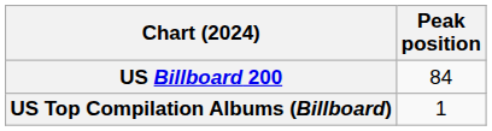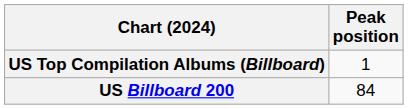rows swapped: US Billboard 200 <-> US Top Compilation Albums (Billboard)
